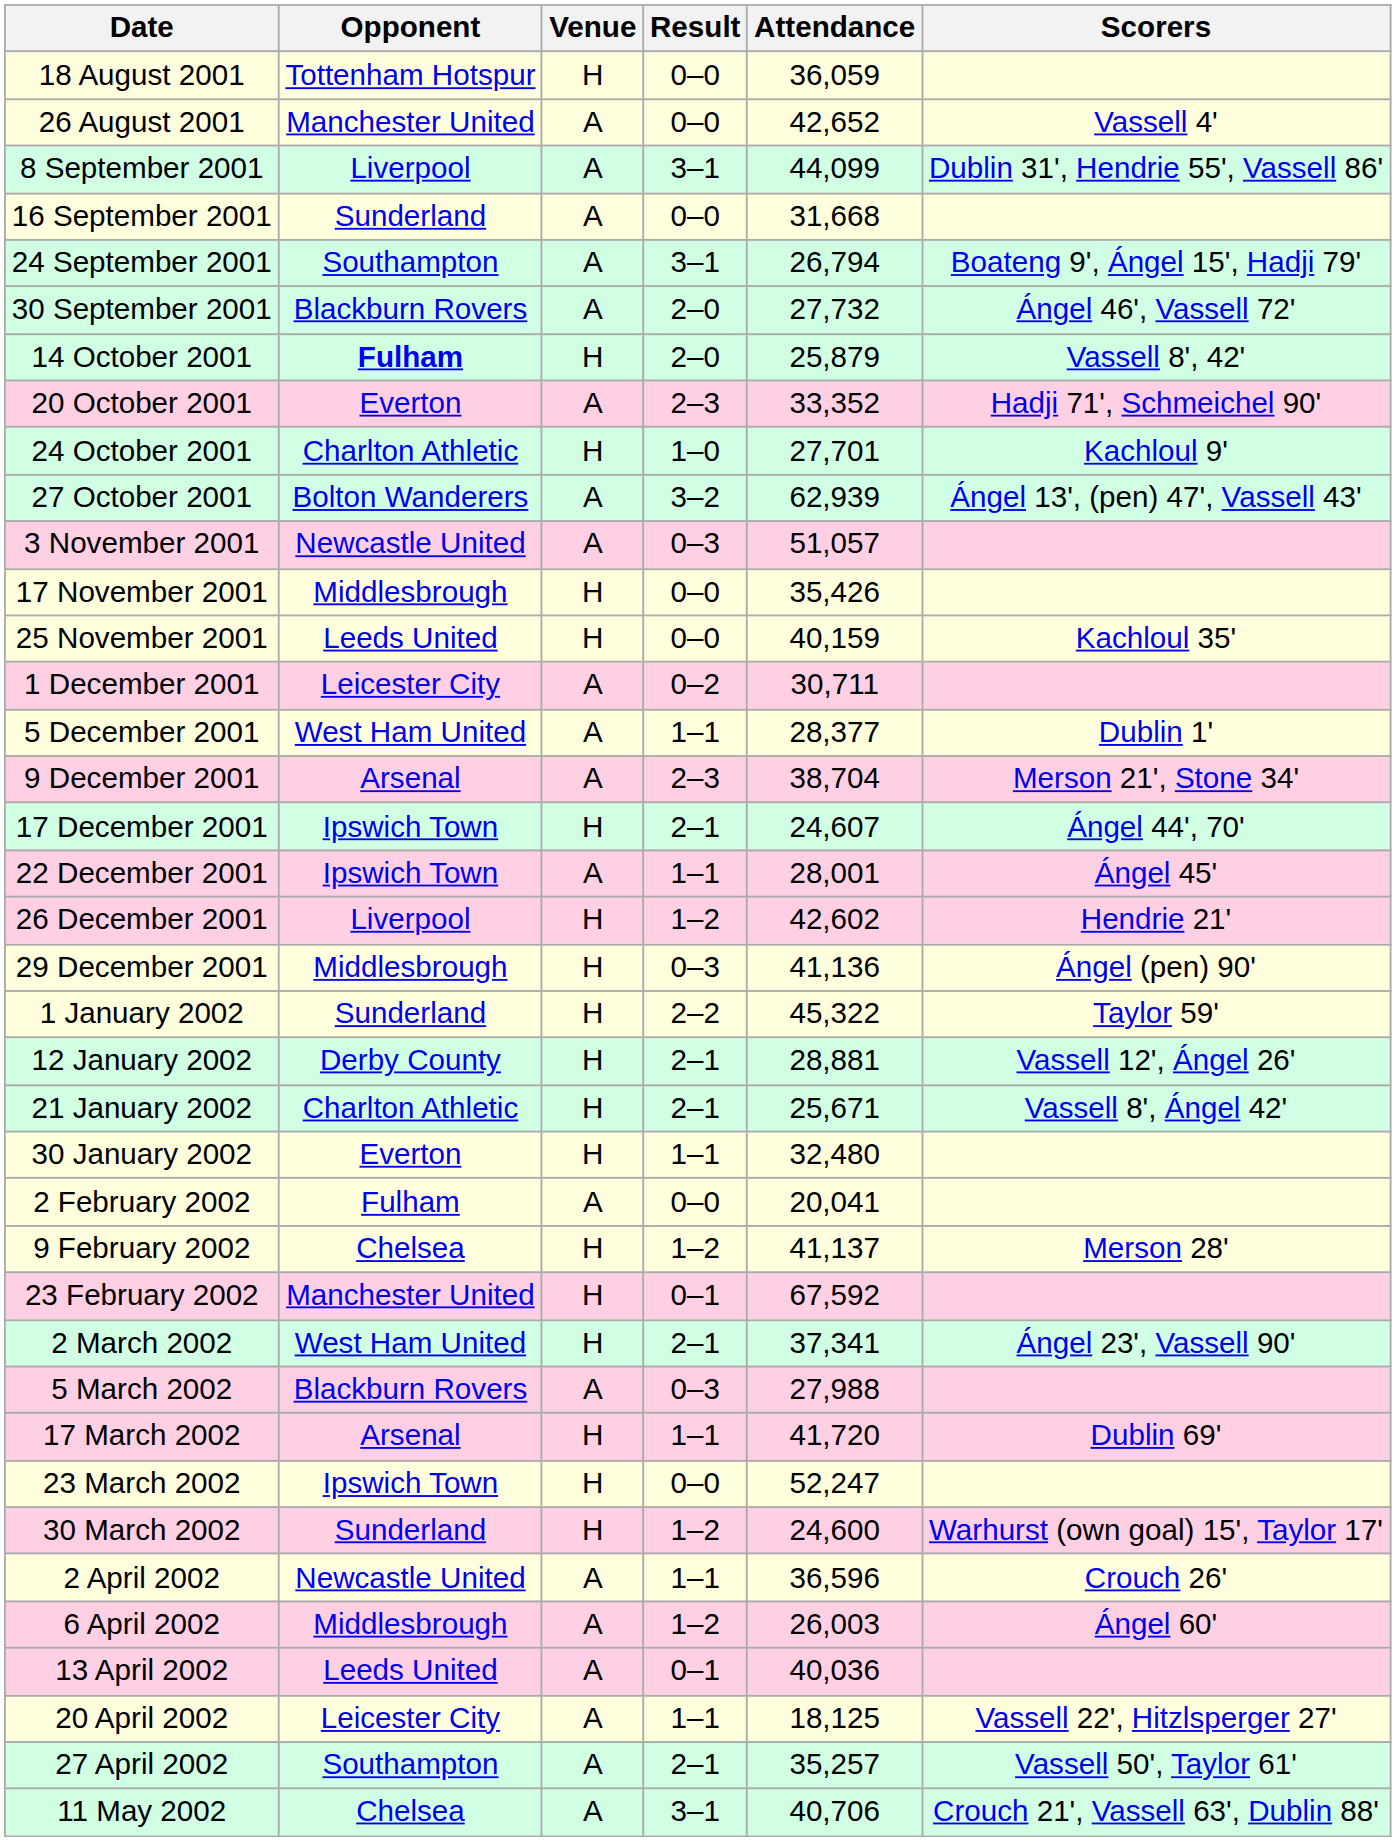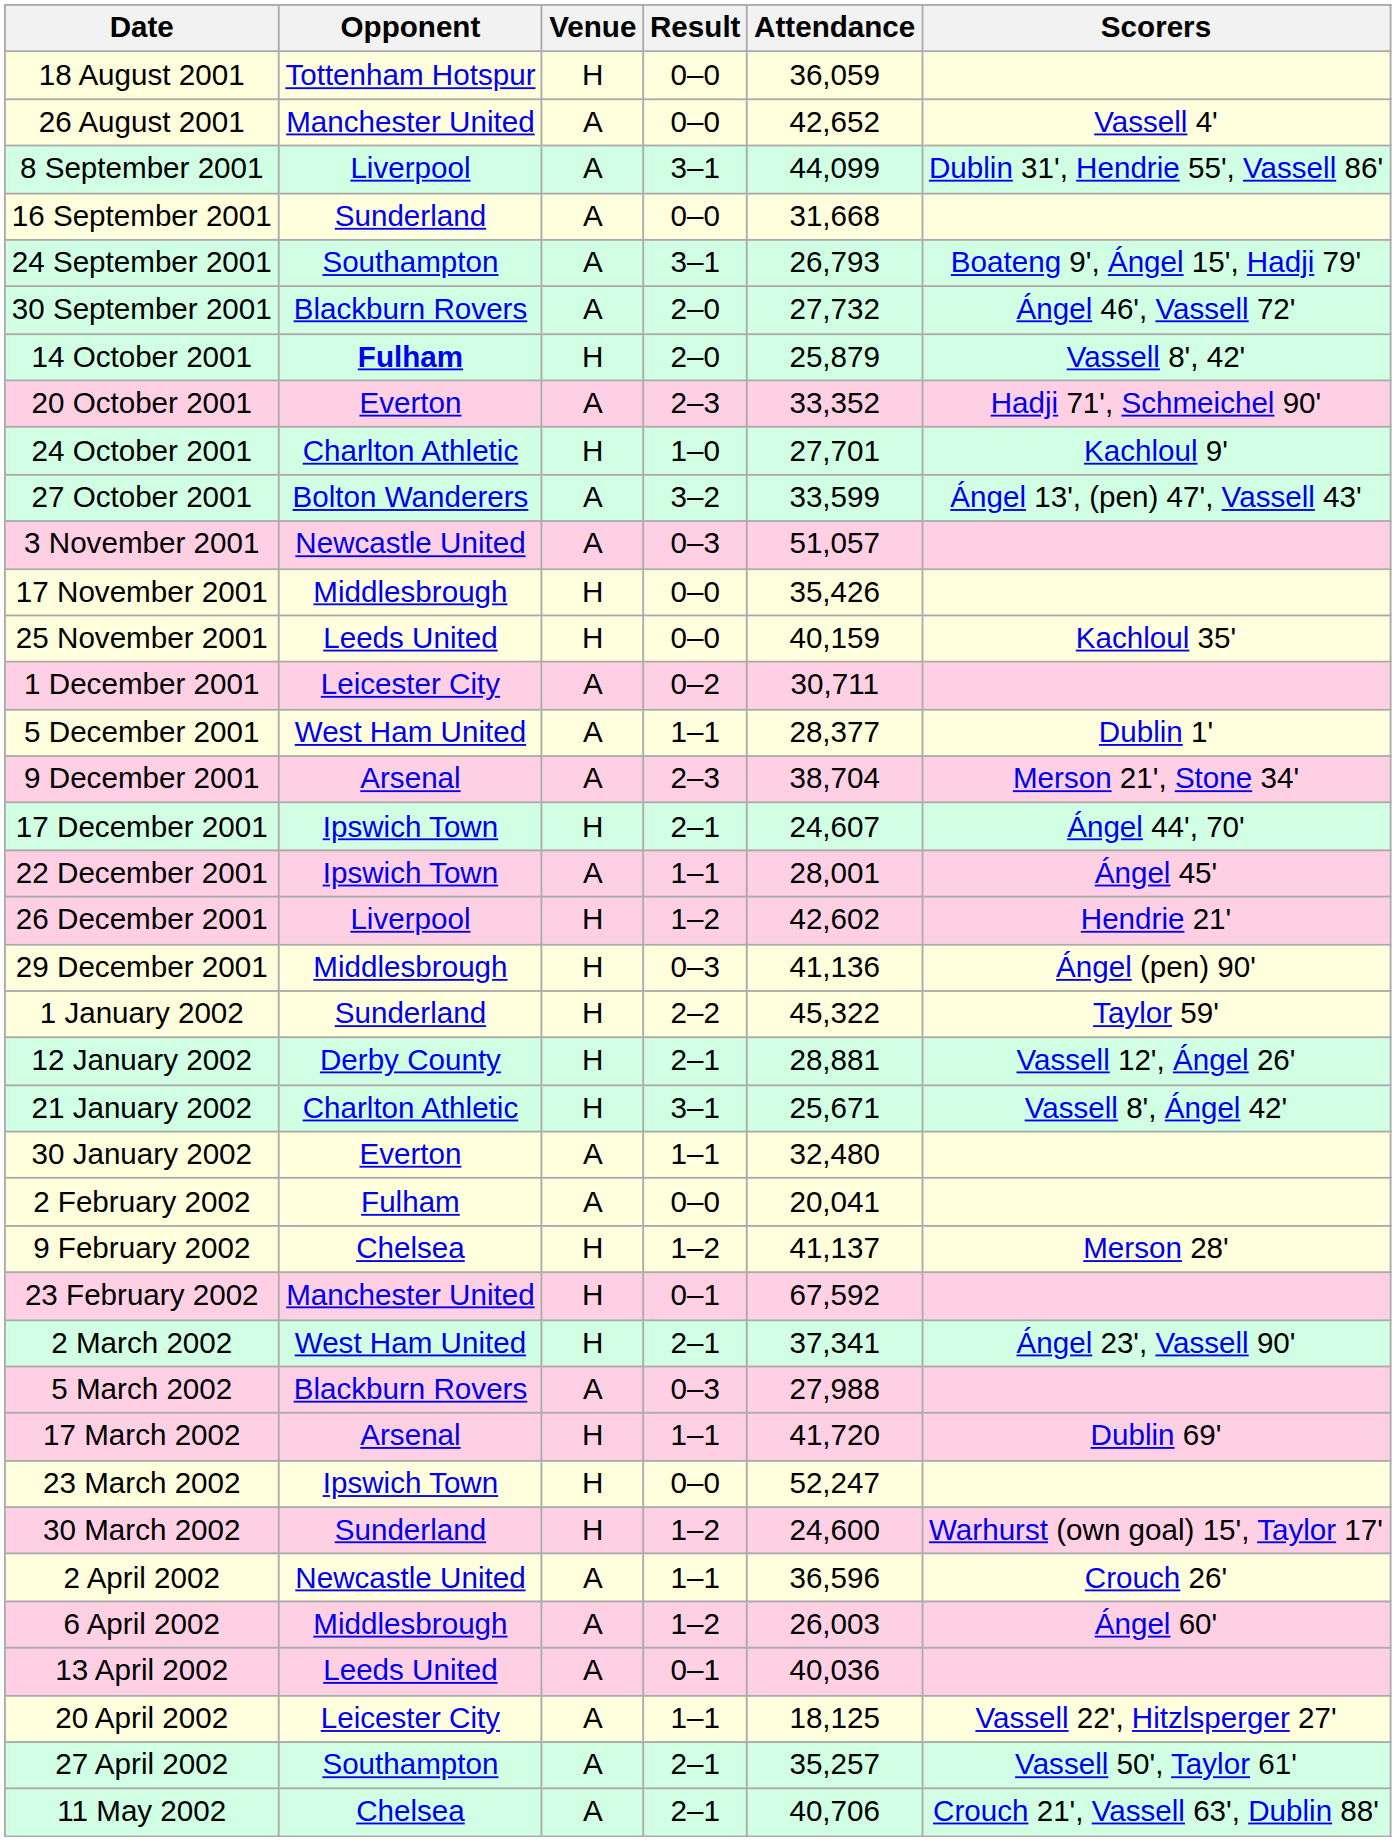24 September 2001 | Attendance: 26,794 -> 26,793
27 October 2001 | Attendance: 62,939 -> 33,599
21 January 2002 | Result: 2–1 -> 3–1
30 January 2002 | Venue: H -> A
11 May 2002 | Result: 3–1 -> 2–1
